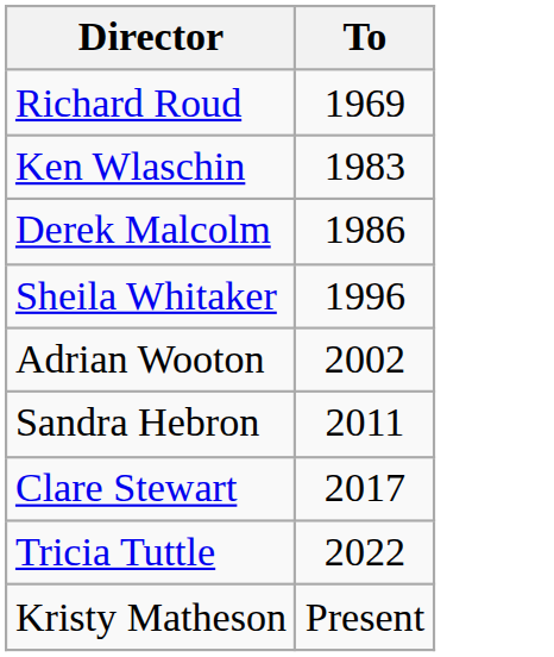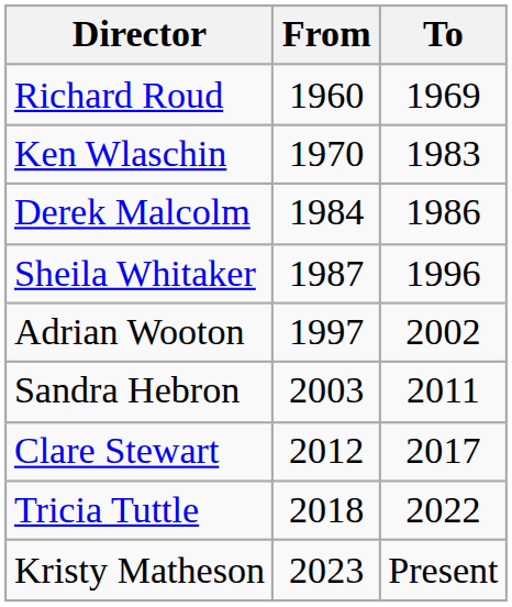+ column: From | 1960 | 1970 | 1984 | 1987 | 1997 | 2003 | 2012 | 2018 | 2023
